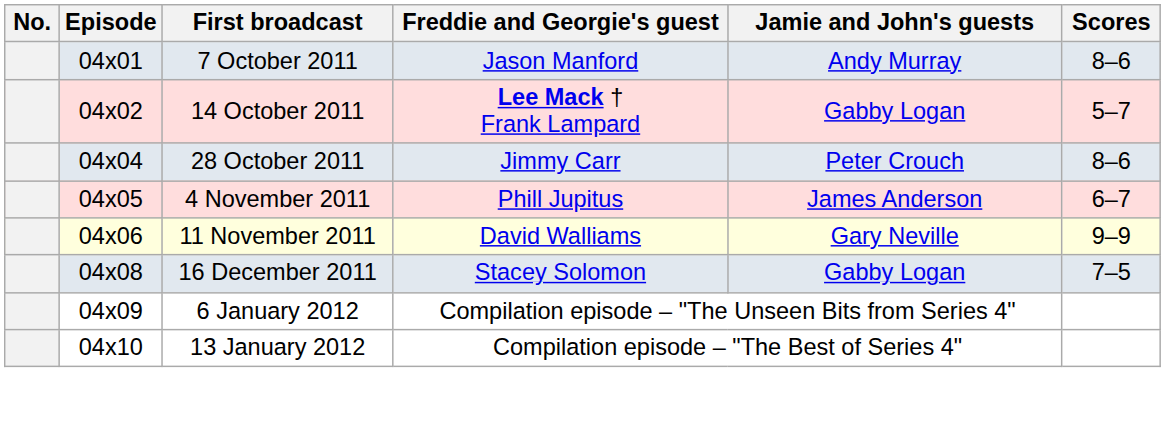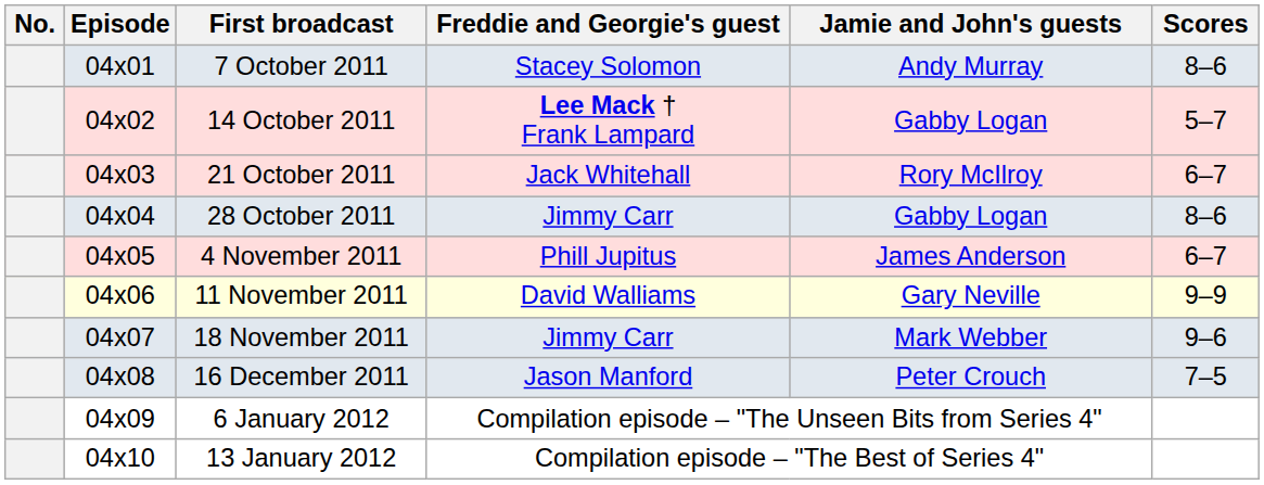7 October 2011 | Freddie and Georgie's guest: Jason Manford -> Stacey Solomon
+ row: 04x03 | 21 October 2011 | Jack Whitehall | Rory McIlroy | 6–7
28 October 2011 | Jamie and John's guests: Peter Crouch -> Gabby Logan
+ row: 04x07 | 18 November 2011 | Jimmy Carr | Mark Webber | 9–6
16 December 2011 | Freddie and Georgie's guest: Stacey Solomon -> Jason Manford
16 December 2011 | Jamie and John's guests: Gabby Logan -> Peter Crouch
